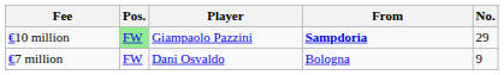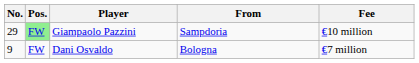columns swapped: No. <-> Fee
Giampaolo Pazzini | From: bold -> normal
